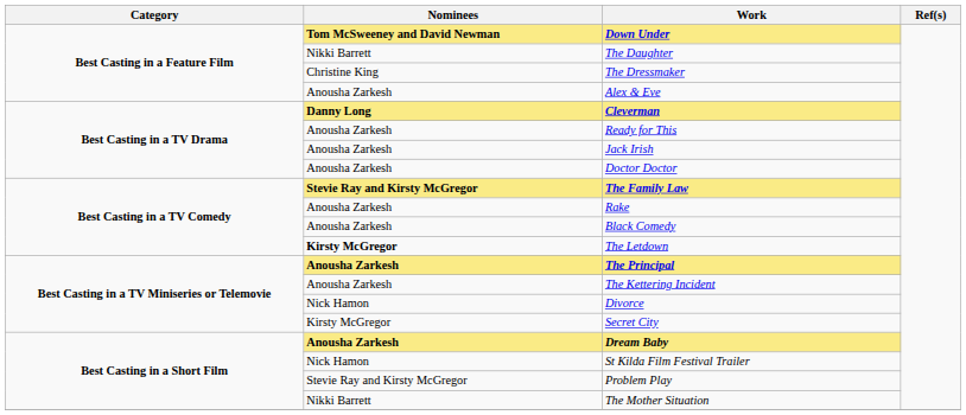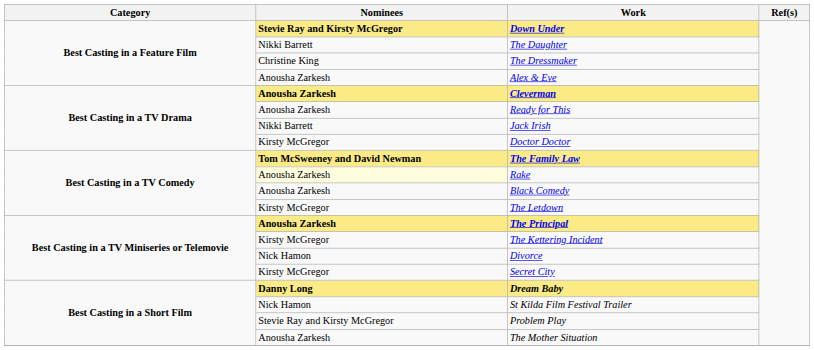Down Under | Nominees: Tom McSweeney and David Newman -> Stevie Ray and Kirsty McGregor
Cleverman | Nominees: Danny Long -> Anousha Zarkesh
Jack Irish | Nominees: Anousha Zarkesh -> Nikki Barrett
Doctor Doctor | Nominees: Anousha Zarkesh -> Kirsty McGregor
The Family Law | Nominees: Stevie Ray and Kirsty McGregor -> Tom McSweeney and David Newman
Rake | Nominees: no background -> lightyellow background
The Letdown | Nominees: bold -> normal
The Kettering Incident | Nominees: Anousha Zarkesh -> Kirsty McGregor
Dream Baby | Nominees: Anousha Zarkesh -> Danny Long
The Mother Situation | Nominees: Nikki Barrett -> Anousha Zarkesh
